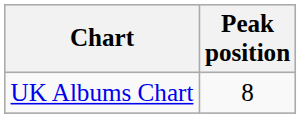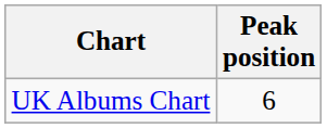UK Albums Chart | Peak position: 8 -> 6
